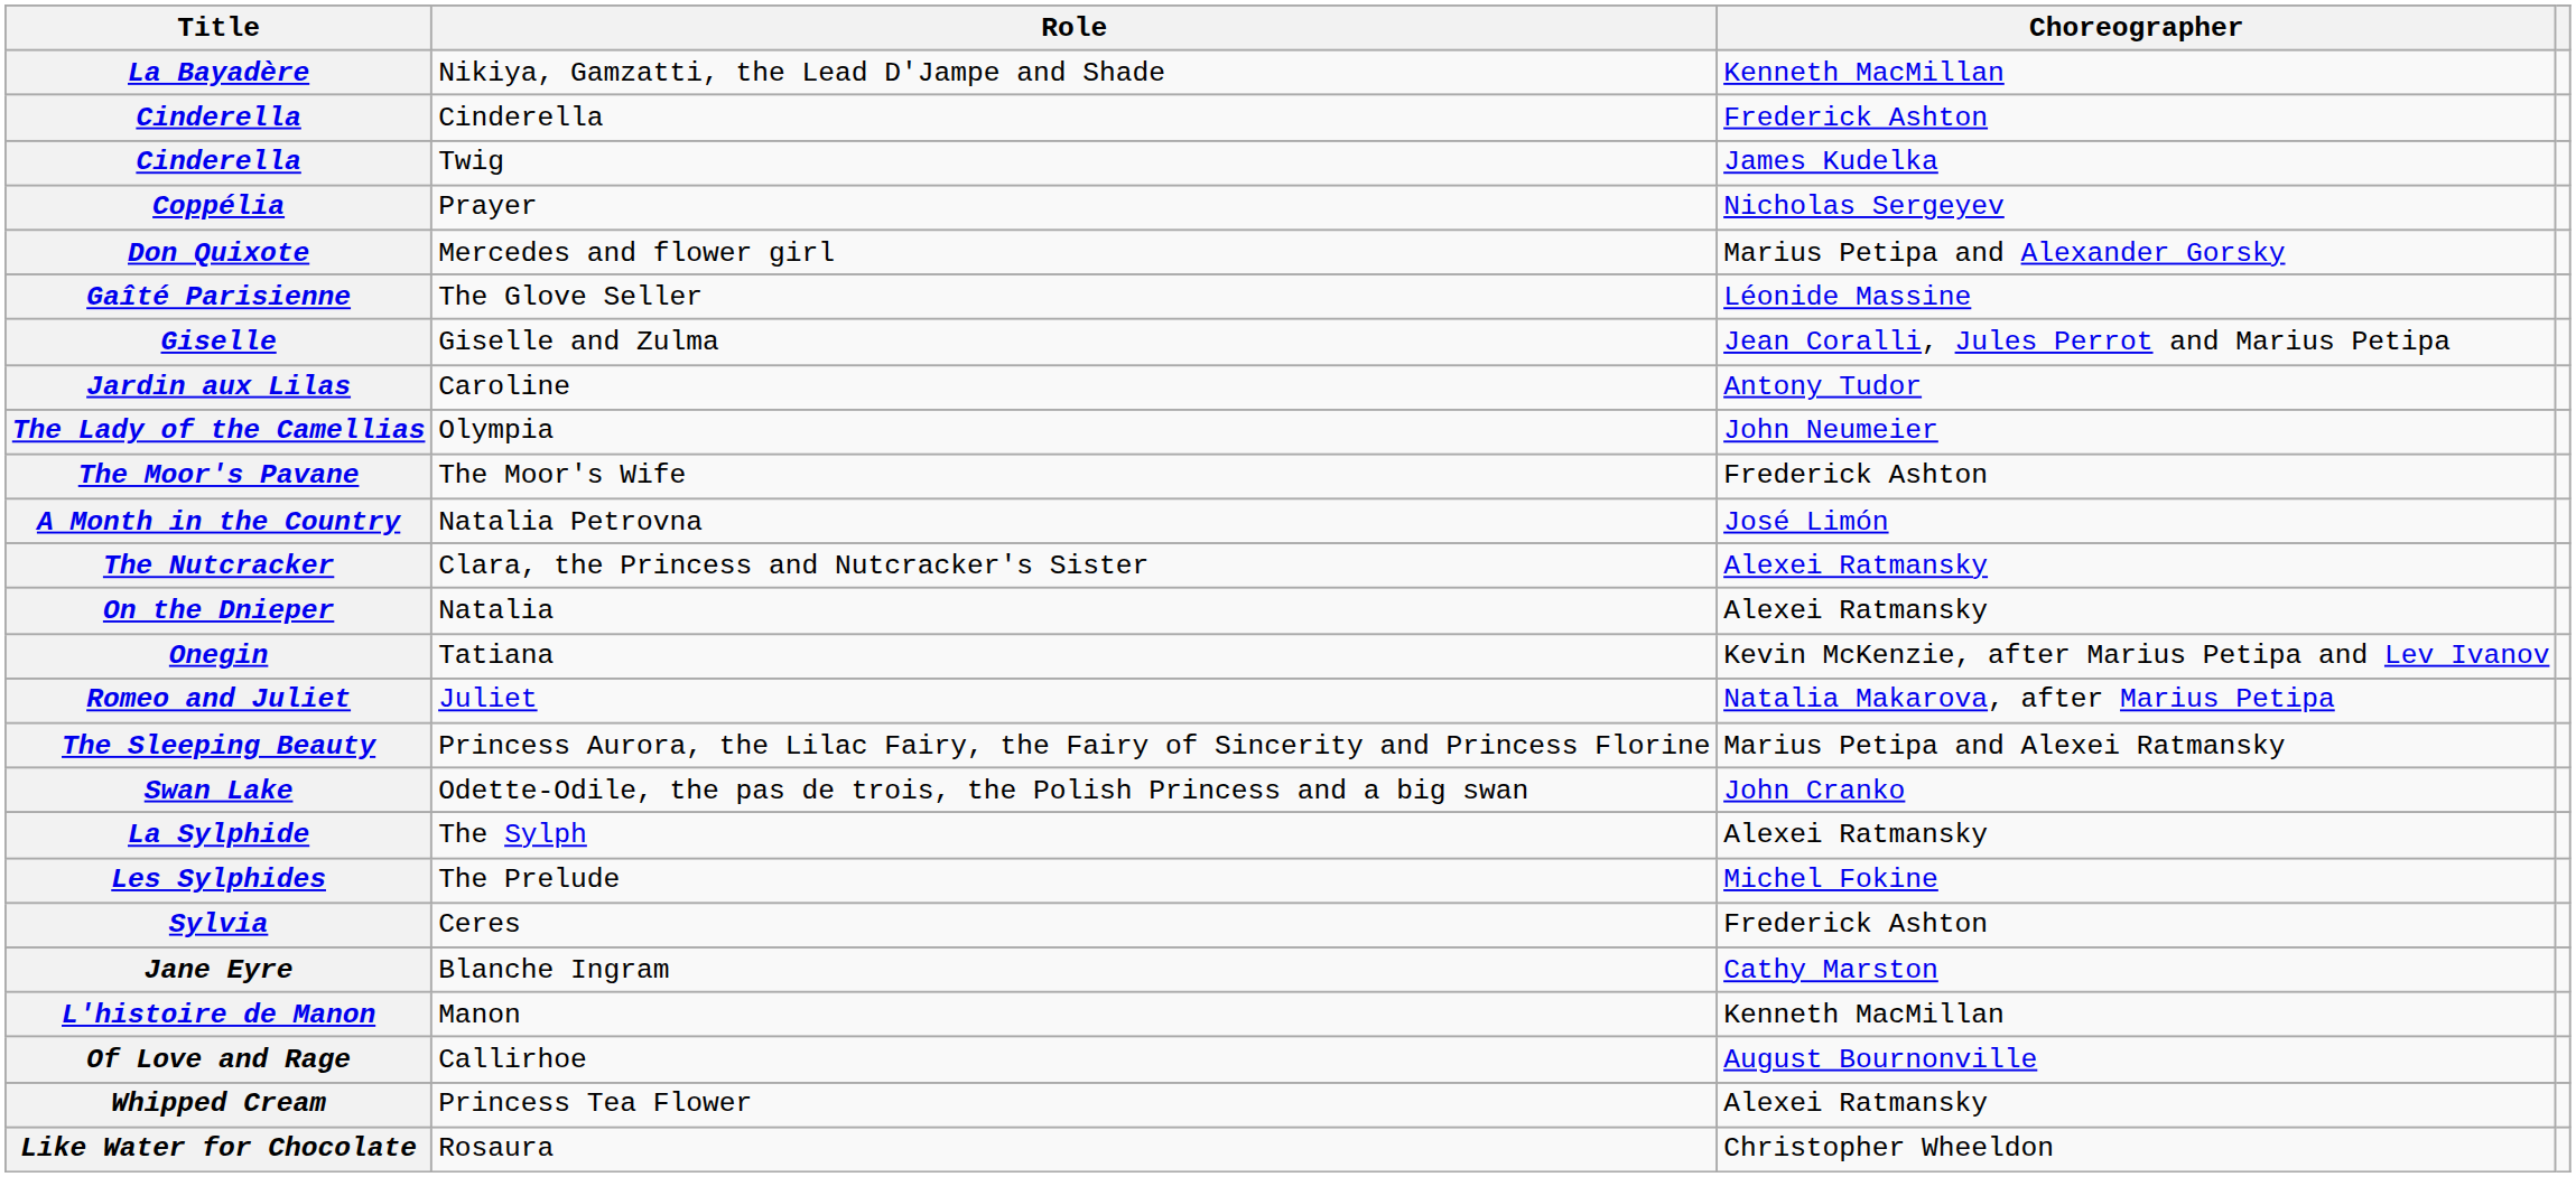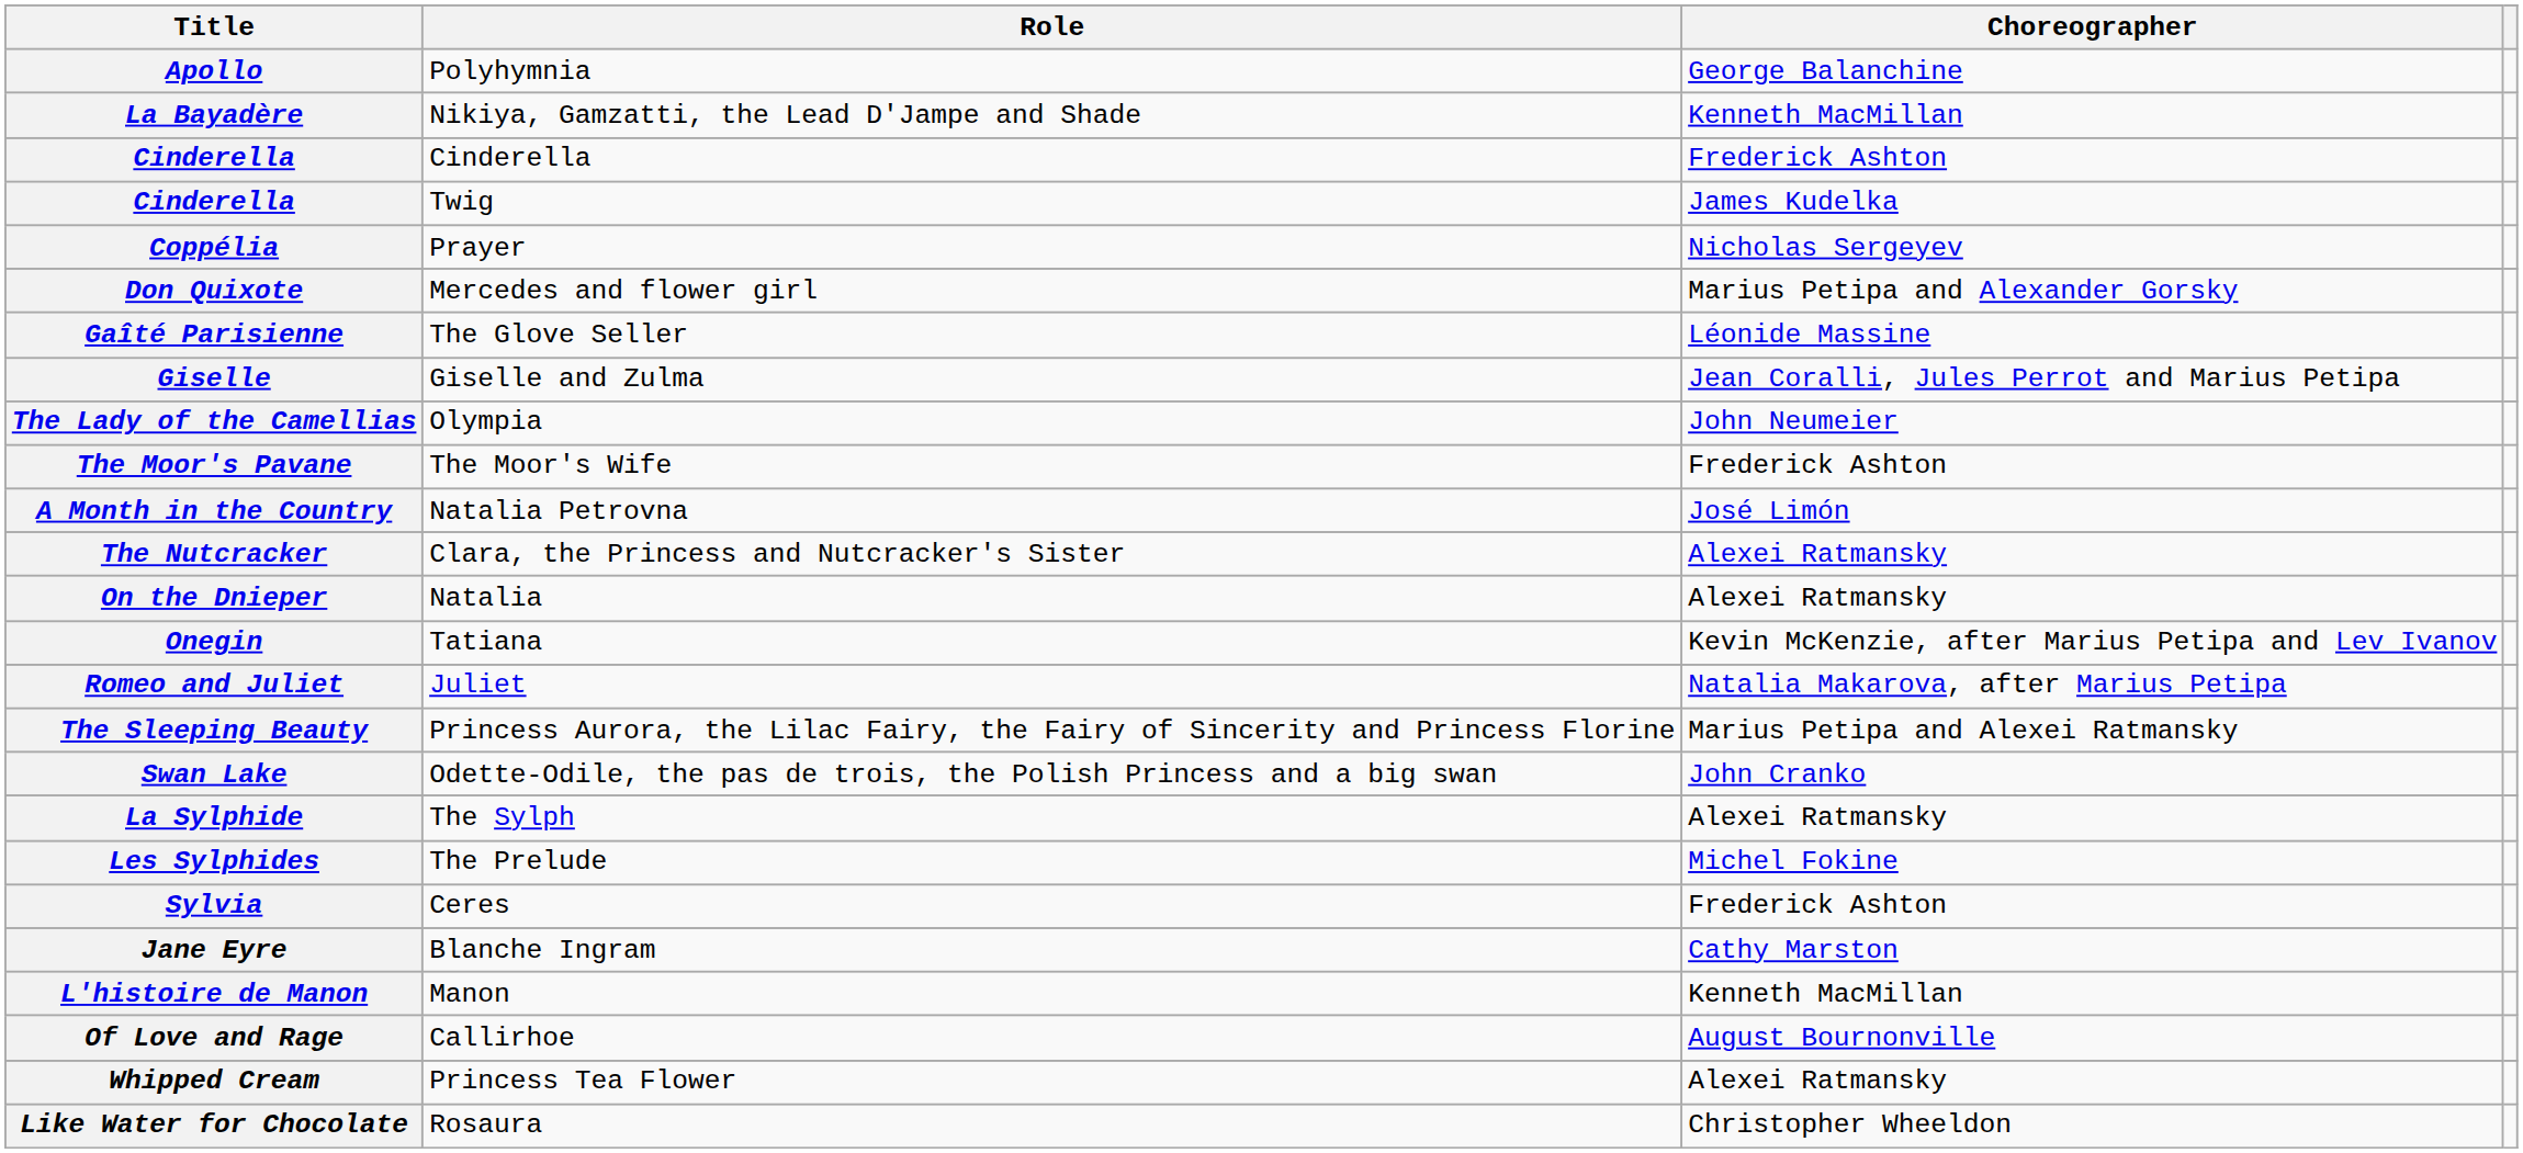+ row: Apollo | Polyhymnia | George Balanchine
- row: Jardin aux Lilas | Caroline | Antony Tudor
